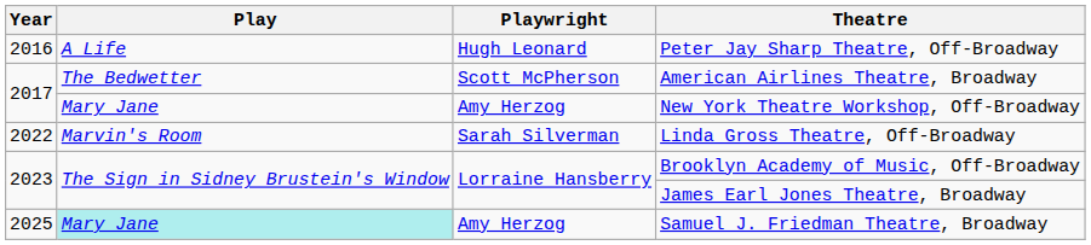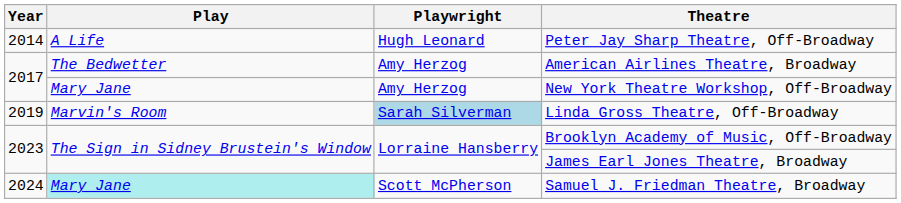Peter Jay Sharp Theatre, Off-Broadway | Year: 2016 -> 2014
American Airlines Theatre, Broadway | Playwright: Scott McPherson -> Amy Herzog
Linda Gross Theatre, Off-Broadway | Year: 2022 -> 2019
Linda Gross Theatre, Off-Broadway | Playwright: no background -> lightblue background
Samuel J. Friedman Theatre, Broadway | Year: 2025 -> 2024
Samuel J. Friedman Theatre, Broadway | Playwright: Amy Herzog -> Scott McPherson
